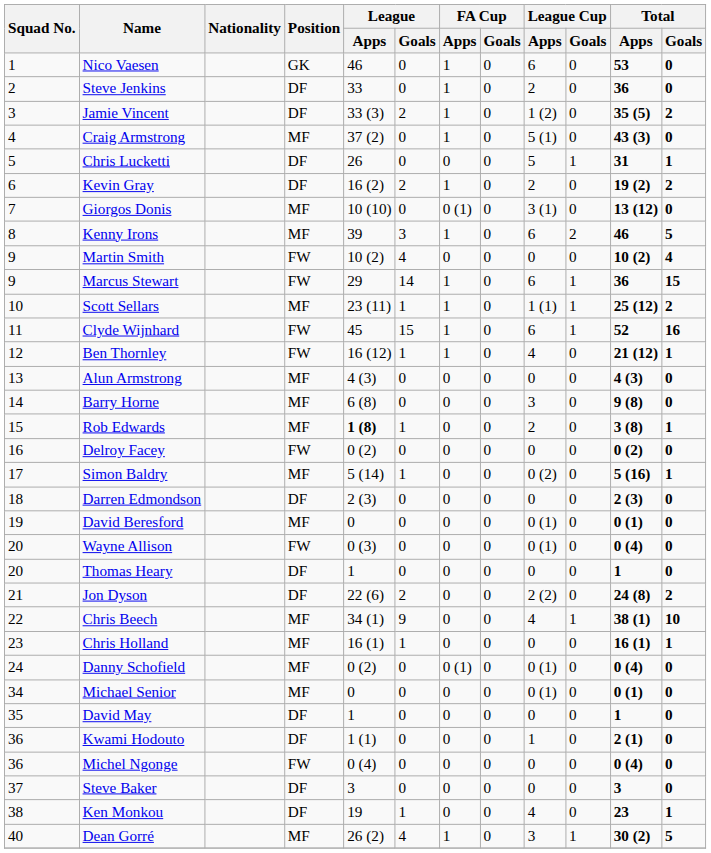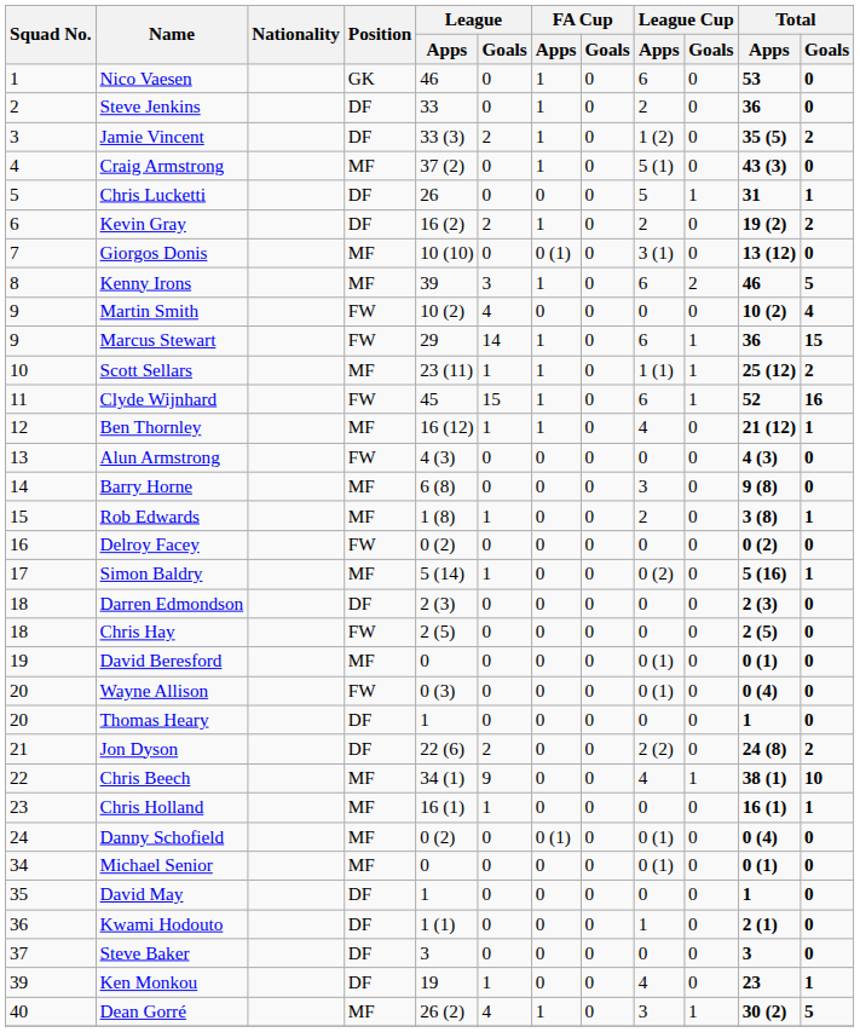Ben Thornley | Position: FW -> MF
Alun Armstrong | Position: MF -> FW
Rob Edwards | League / Apps: bold -> normal
+ row: 18 | Chris Hay | FW | 2 (5) | 0 | 0 | 0 | 0 | 0 | 2 (5) | 0
- row: 36 | Michel Ngonge | FW | 0 (4) | 0 | 0 | 0 | 0 | 0 | 0 (4) | 0
Ken Monkou | Squad No.: 38 -> 39
